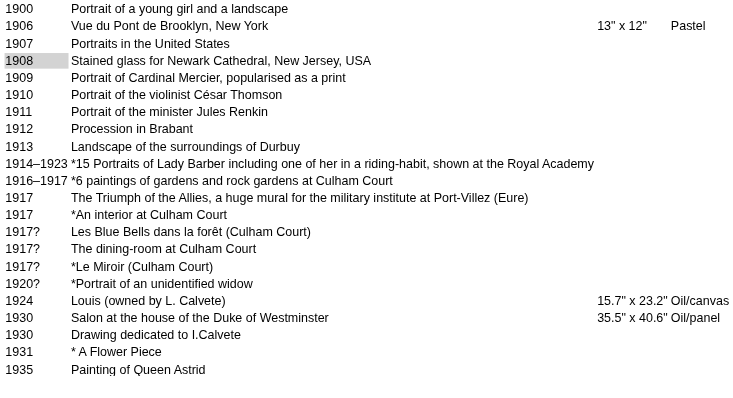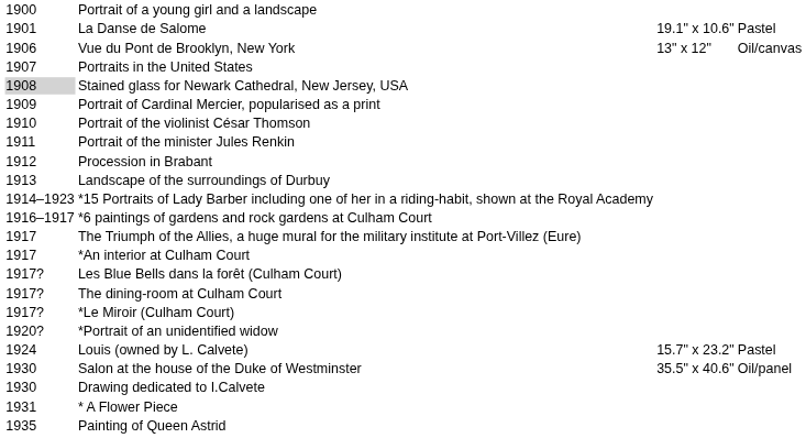+ row: 1901 | La Danse de Salome | 19.1" x 10.6" | Pastel
Vue du Pont de Brooklyn, New York | column 4: Pastel -> Oil/canvas
Louis (owned by L. Calvete) | column 4: Oil/canvas -> Pastel
